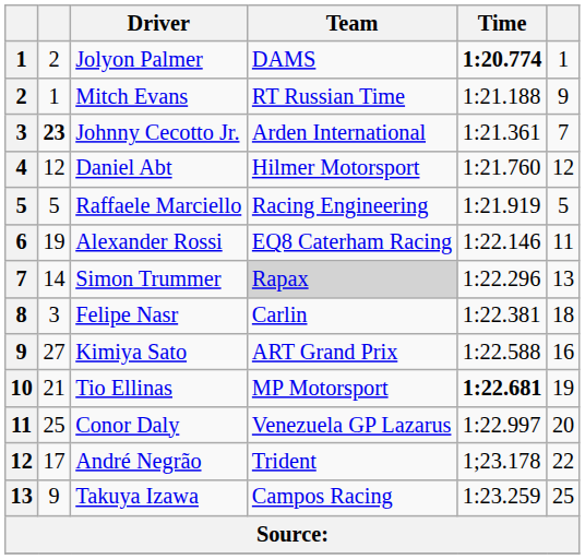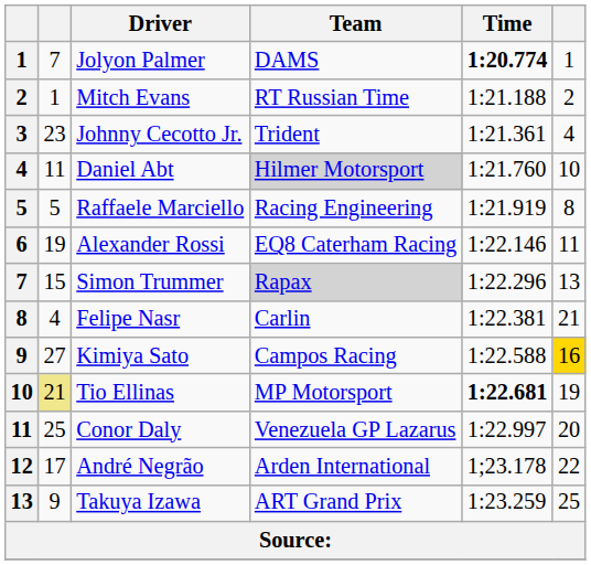Jolyon Palmer | column 2: 2 -> 7
Mitch Evans | column 6: 9 -> 2
Johnny Cecotto Jr. | column 2: bold -> normal
Johnny Cecotto Jr. | Team: Arden International -> Trident
Johnny Cecotto Jr. | column 6: 7 -> 4
Daniel Abt | column 2: 12 -> 11
Daniel Abt | Team: no background -> lightgrey background
Daniel Abt | column 6: 12 -> 10
Raffaele Marciello | column 6: 5 -> 8
Simon Trummer | column 2: 14 -> 15
Felipe Nasr | column 2: 3 -> 4
Felipe Nasr | column 6: 18 -> 21
Kimiya Sato | Team: ART Grand Prix -> Campos Racing
Kimiya Sato | column 6: no background -> gold background
Tio Ellinas | column 2: no background -> khaki background
André Negrão | Team: Trident -> Arden International
Takuya Izawa | Team: Campos Racing -> ART Grand Prix
